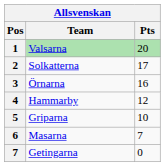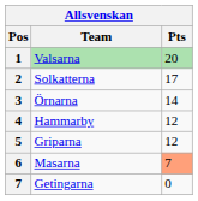Örnarna | Pts: 16 -> 14
Griparna | Pts: 10 -> 12
Masarna | Pts: no background -> lightsalmon background
